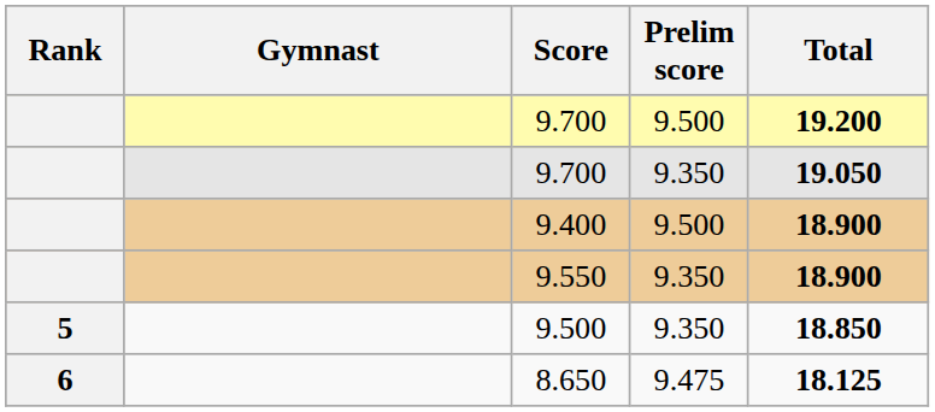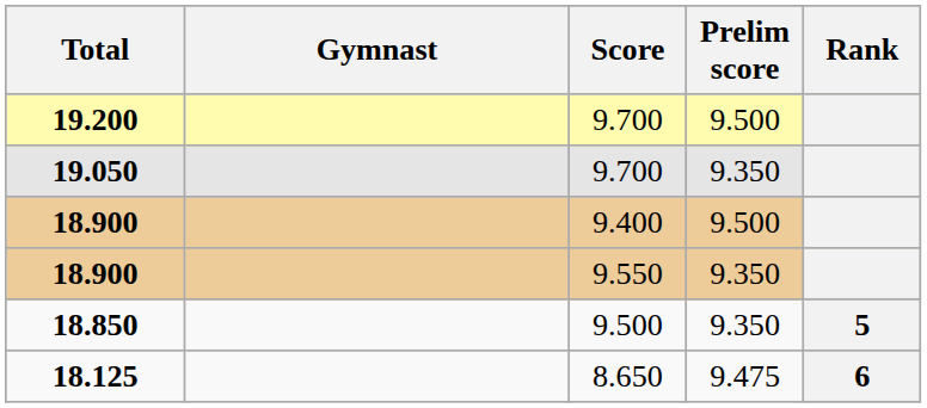columns swapped: Rank <-> Total
